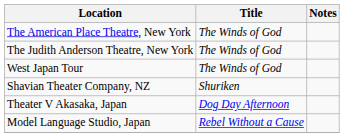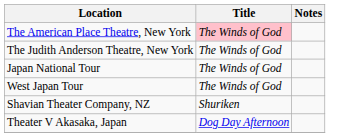The American Place Theatre, New York | Title: no background -> pink background
+ row: Japan National Tour | The Winds of God
- row: Model Language Studio, Japan | Rebel Without a Cause
